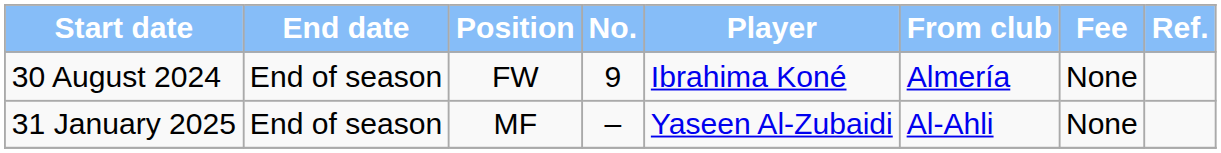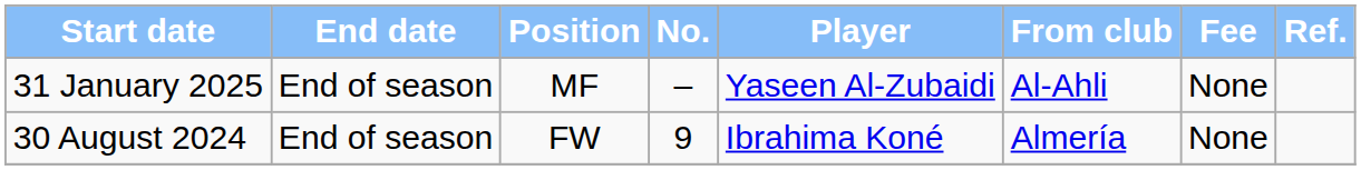rows swapped: 30 August 2024 <-> 31 January 2025
